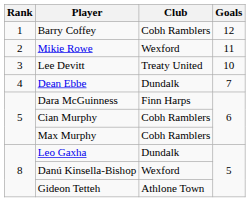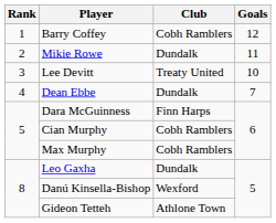Mikie Rowe | Club: Wexford -> Dundalk
